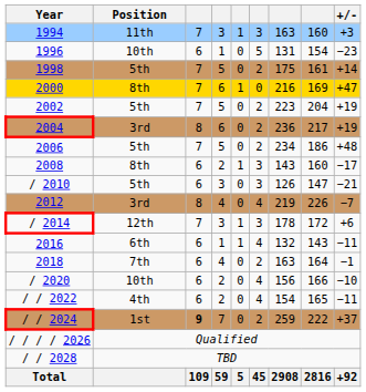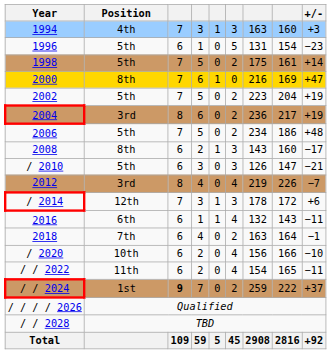1994 | Position: 11th -> 4th
1996 | Position: 10th -> 5th
/ / 2022 | Position: 4th -> 11th
